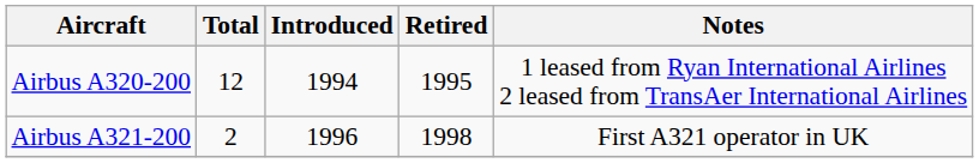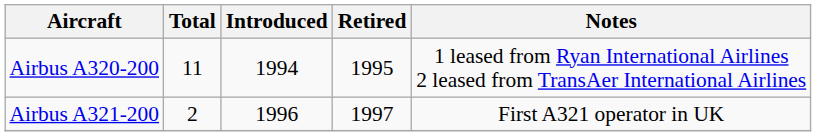Airbus A320-200 | Total: 12 -> 11
Airbus A321-200 | Retired: 1998 -> 1997
